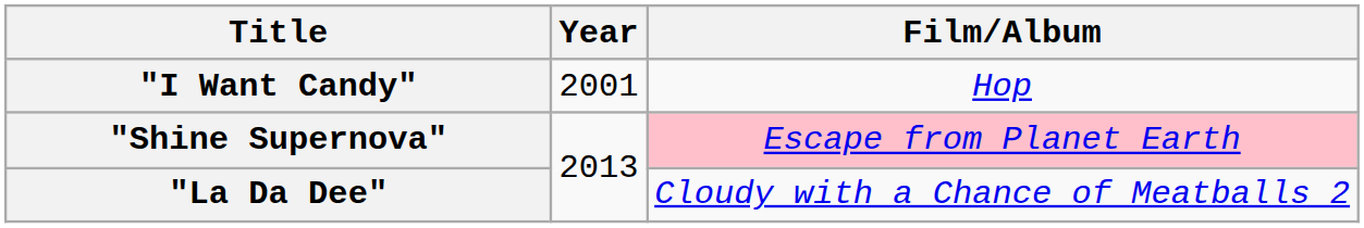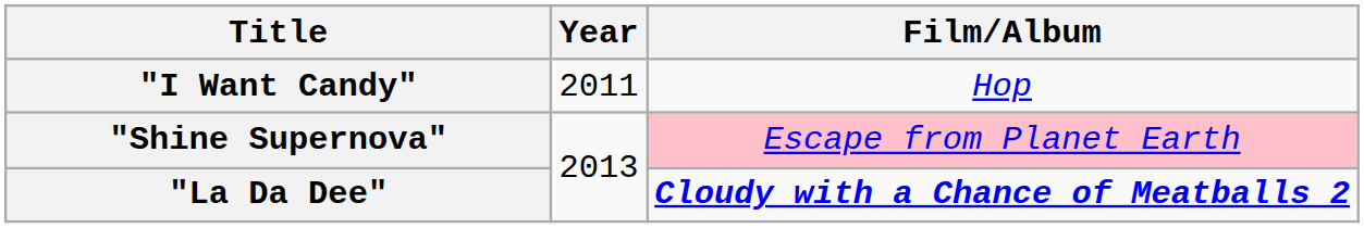"I Want Candy" | Year: 2001 -> 2011
"La Da Dee" | Film/Album: normal -> bold
